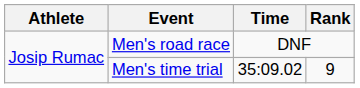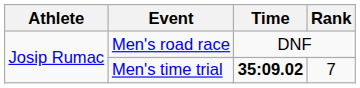Men's time trial | Time: normal -> bold
Men's time trial | Rank: 9 -> 7
